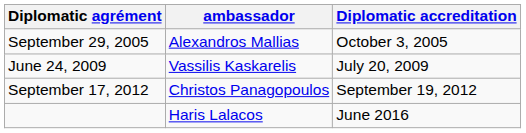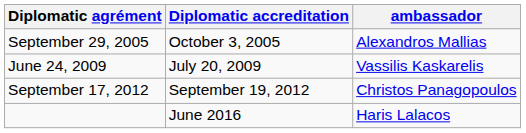columns swapped: Diplomatic accreditation <-> ambassador
